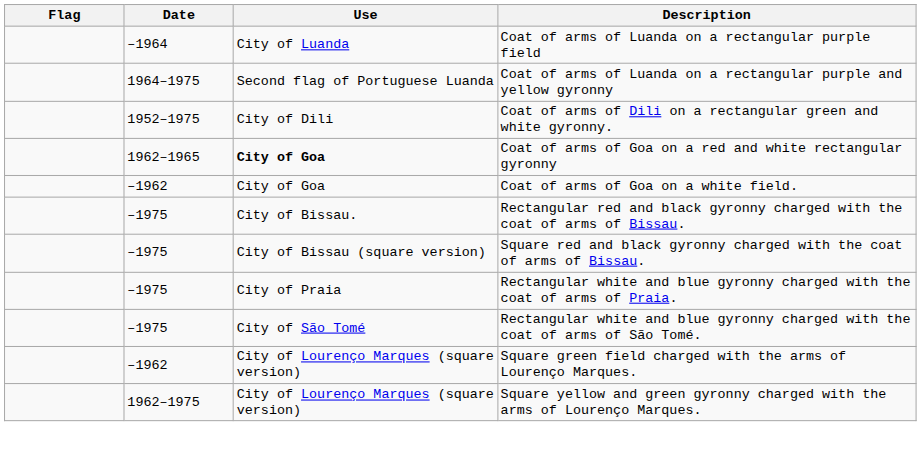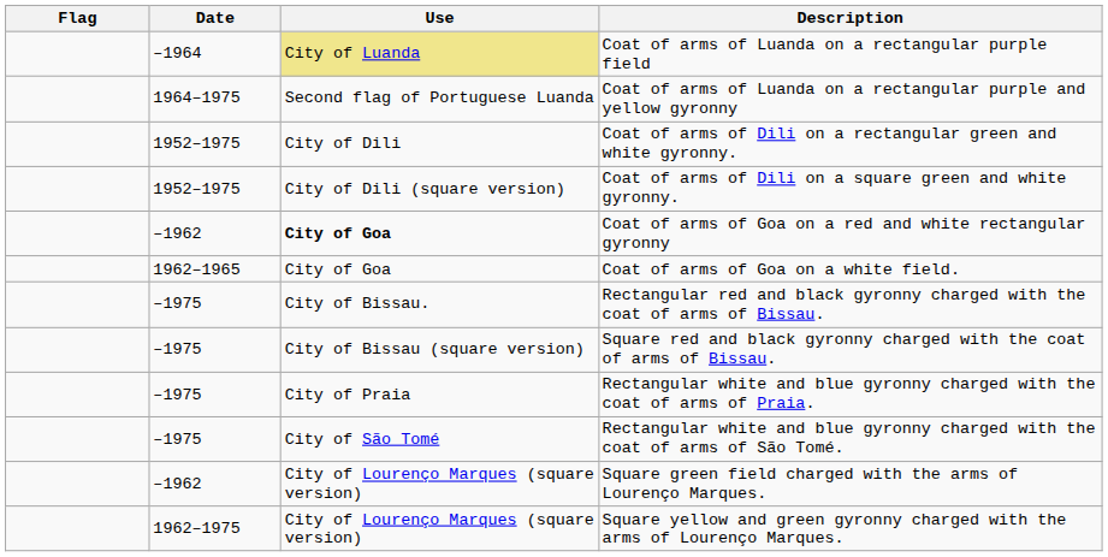Coat of arms of Luanda on a rectangular purple field | Use: no background -> khaki background
+ row: 1952–1975 | City of Dili (square version) | Coat of arms of Dili on a square green and white gyronny.
Coat of arms of Goa on a red and white rectangular gyronny | Date: 1962–1965 -> –1962
Coat of arms of Goa on a white field. | Date: –1962 -> 1962–1965
